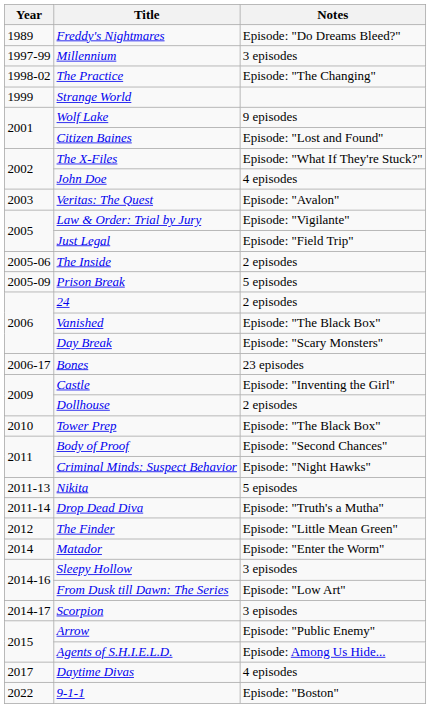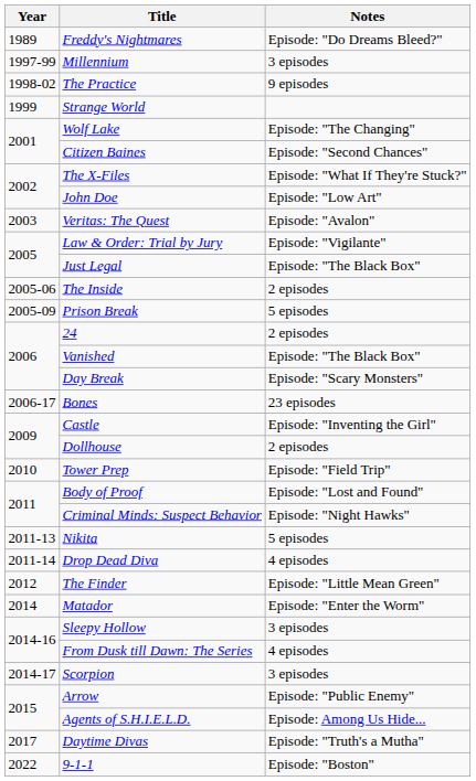The Practice | Notes: Episode: "The Changing" -> 9 episodes
Wolf Lake | Notes: 9 episodes -> Episode: "The Changing"
Citizen Baines | Notes: Episode: "Lost and Found" -> Episode: "Second Chances"
John Doe | Notes: 4 episodes -> Episode: "Low Art"
Just Legal | Notes: Episode: "Field Trip" -> Episode: "The Black Box"
Tower Prep | Notes: Episode: "The Black Box" -> Episode: "Field Trip"
Body of Proof | Notes: Episode: "Second Chances" -> Episode: "Lost and Found"
Drop Dead Diva | Notes: Episode: "Truth's a Mutha" -> 4 episodes
From Dusk till Dawn: The Series | Notes: Episode: "Low Art" -> 4 episodes
Daytime Divas | Notes: 4 episodes -> Episode: "Truth's a Mutha"
